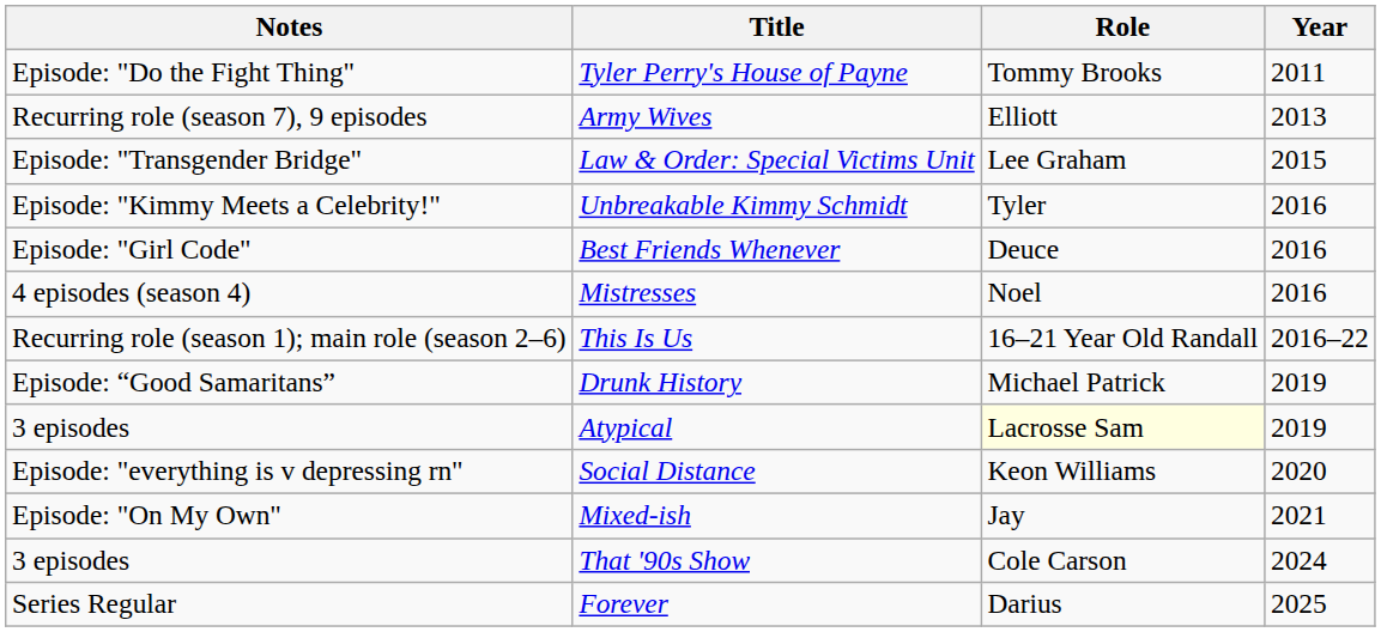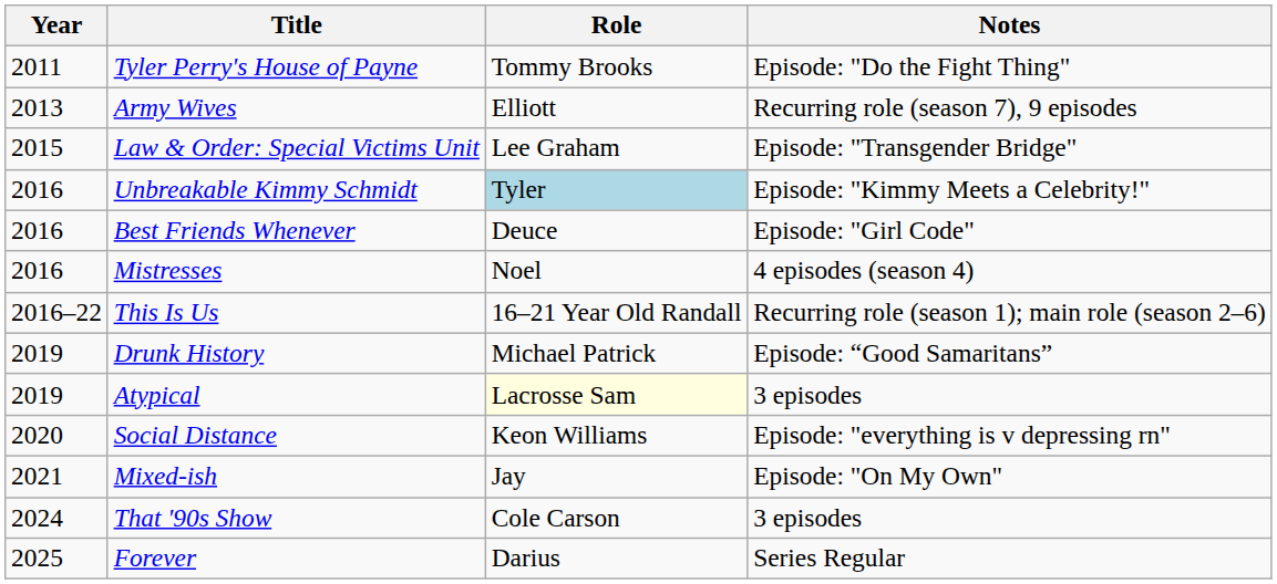columns swapped: Year <-> Notes
Unbreakable Kimmy Schmidt | Role: no background -> lightblue background
